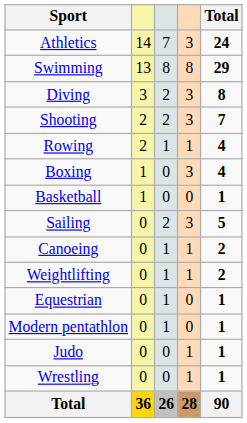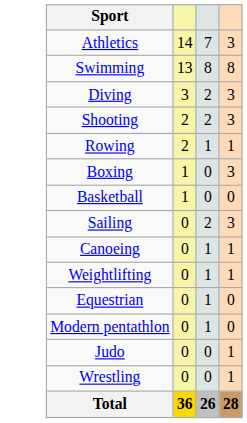- column: Total | 24 | 29 | 8 | 7 | 4 | 4 | 1 | 5 | 2 | 2 | 1 | 1 | 1 | 1 | 90
